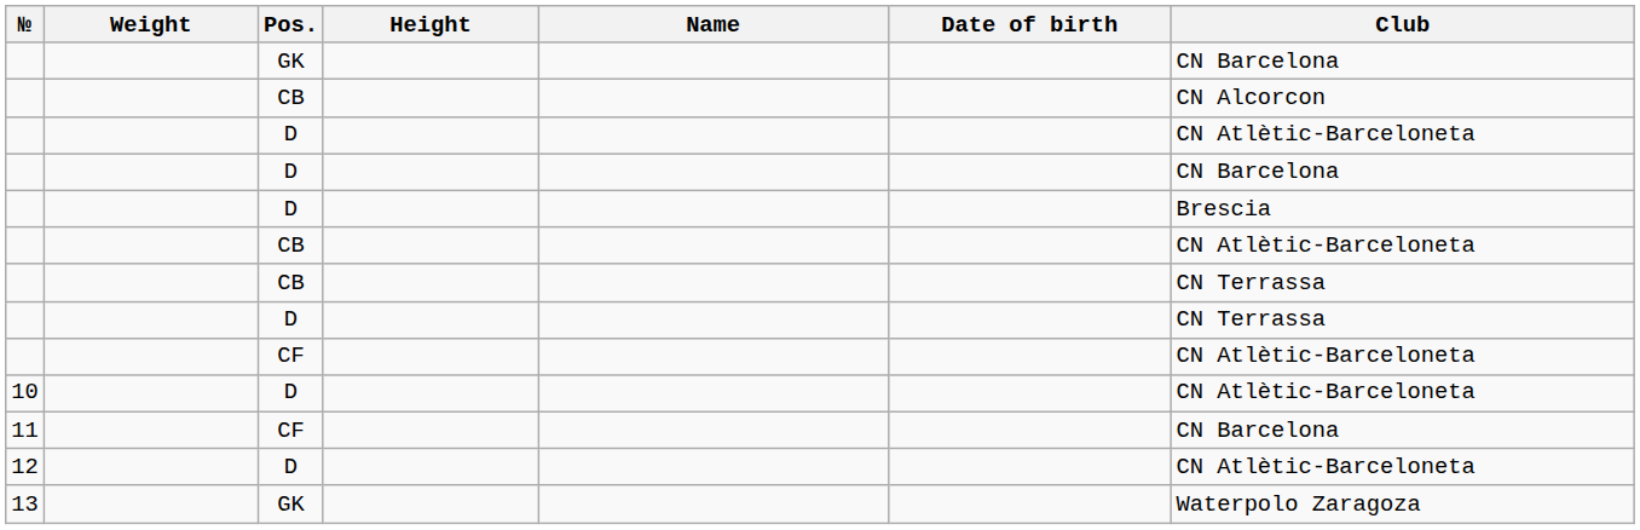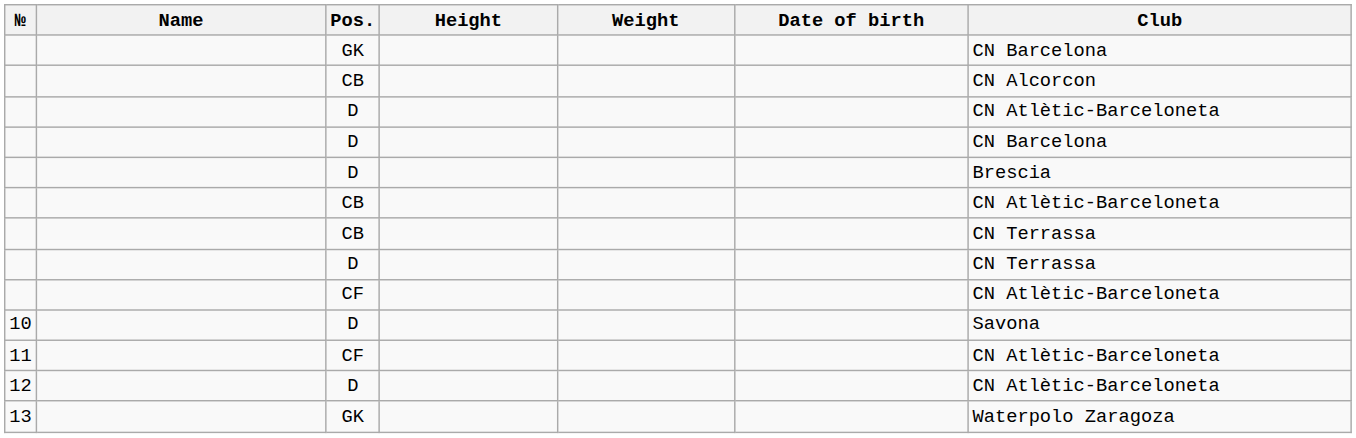columns swapped: Name <-> Weight
10 | Club: CN Atlètic-Barceloneta -> Savona
11 | Club: CN Barcelona -> CN Atlètic-Barceloneta
